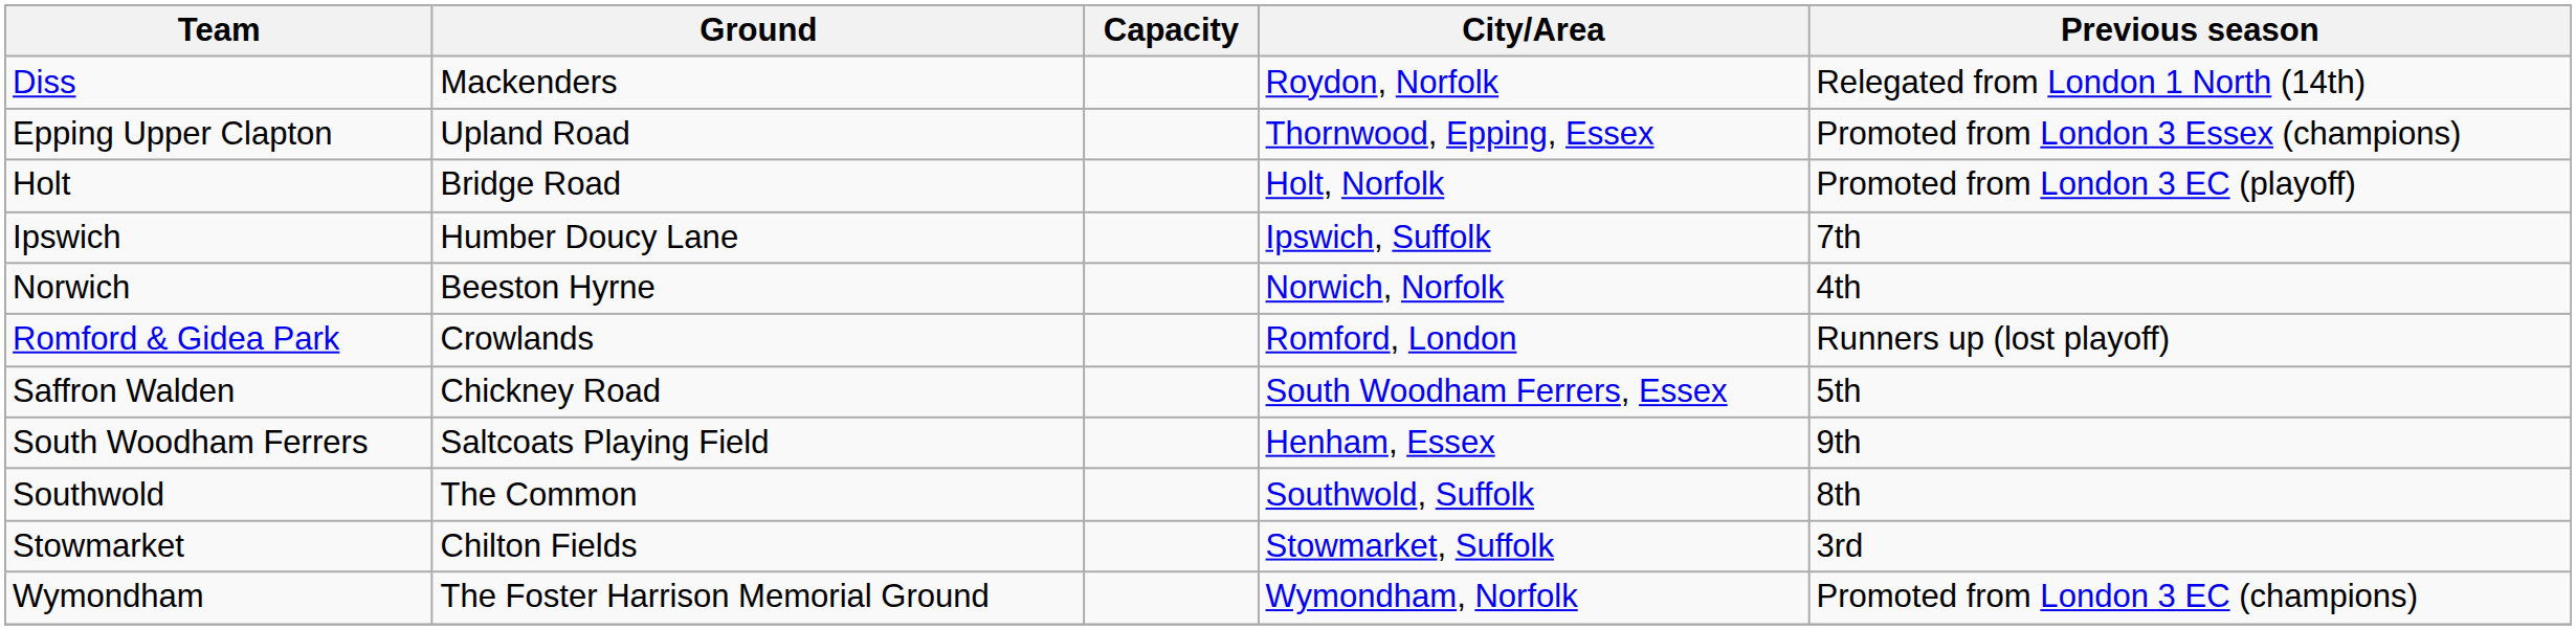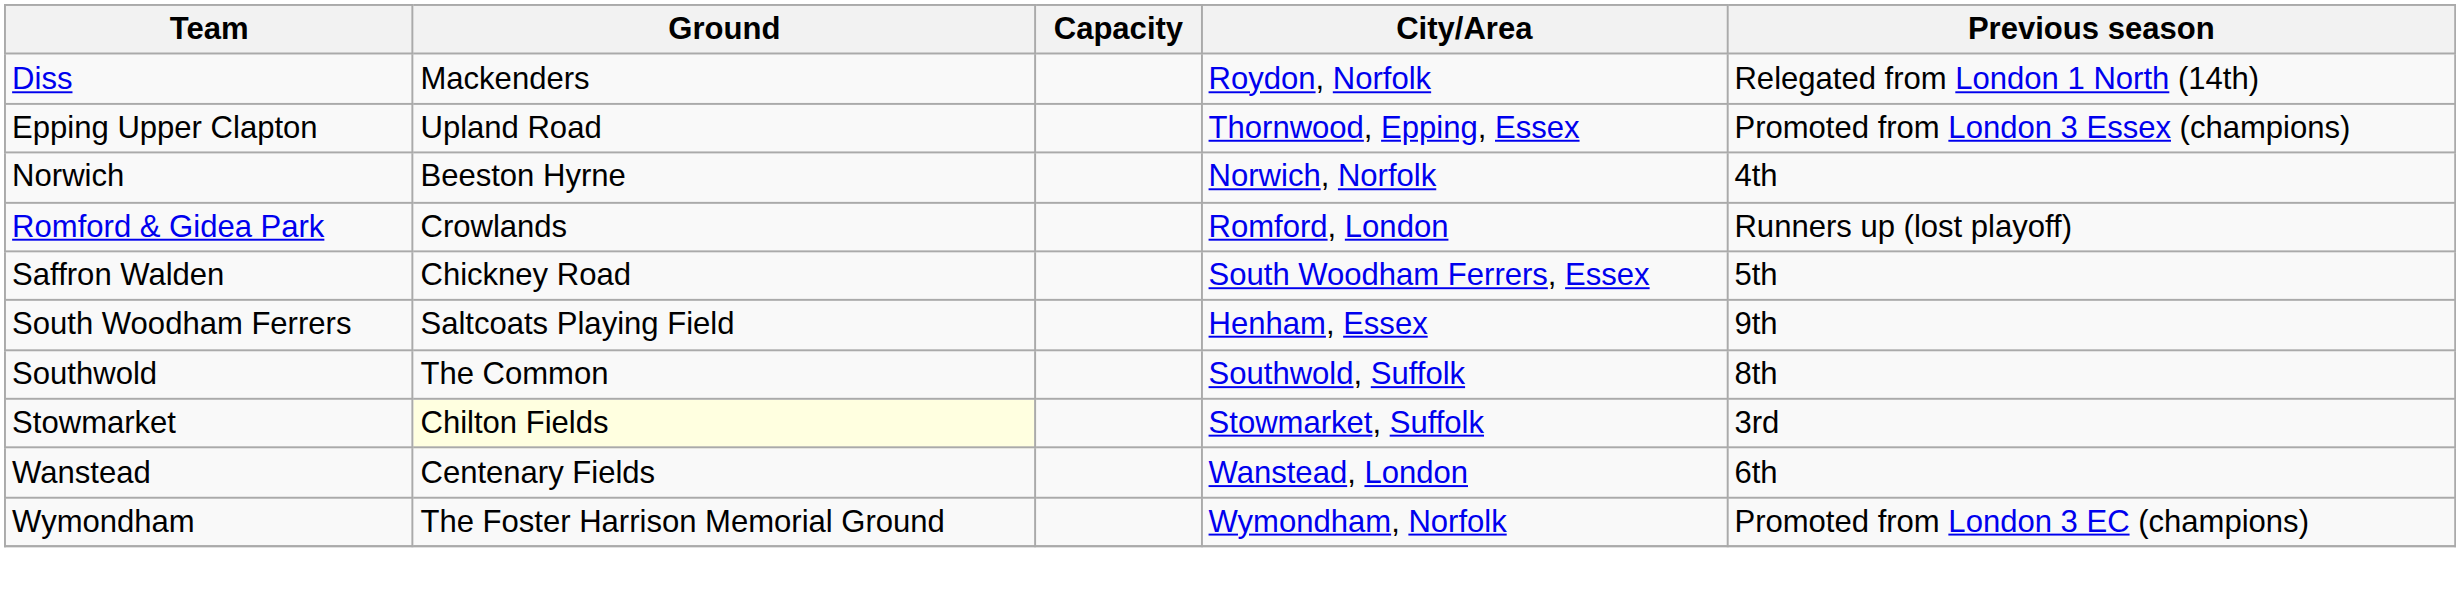- row: Holt | Bridge Road | Holt, Norfolk | Promoted from London 3 EC (playoff)
- row: Ipswich | Humber Doucy Lane | Ipswich, Suffolk | 7th
Stowmarket | Ground: no background -> lightyellow background
+ row: Wanstead | Centenary Fields | Wanstead, London | 6th
